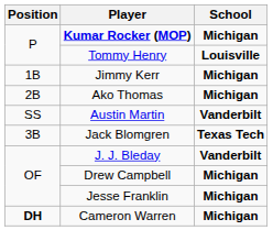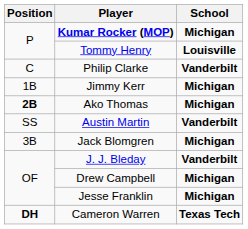+ row: C | Philip Clarke | Vanderbilt
Ako Thomas | Position: normal -> bold
Jack Blomgren | School: Texas Tech -> Michigan
Cameron Warren | School: Michigan -> Texas Tech
